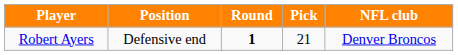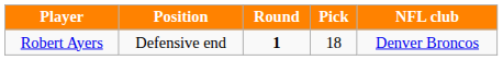Robert Ayers | Pick: 21 -> 18
